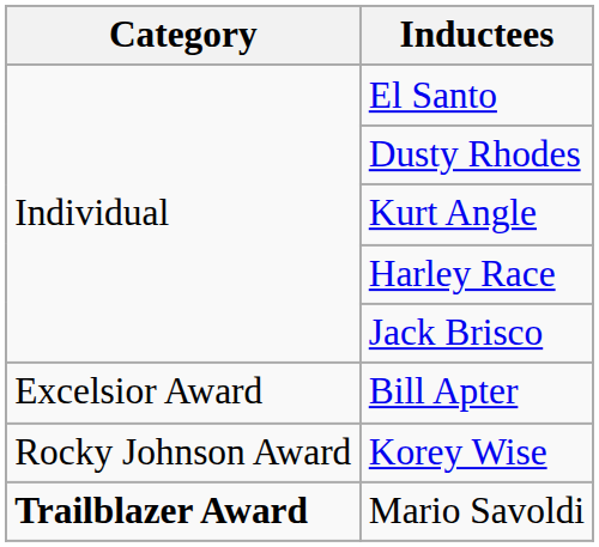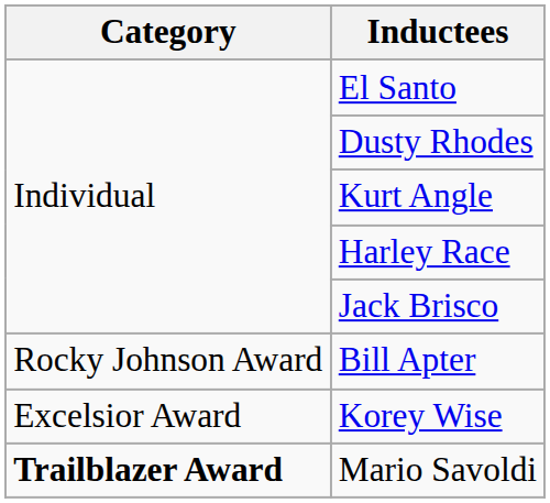Bill Apter | Category: Excelsior Award -> Rocky Johnson Award
Korey Wise | Category: Rocky Johnson Award -> Excelsior Award
